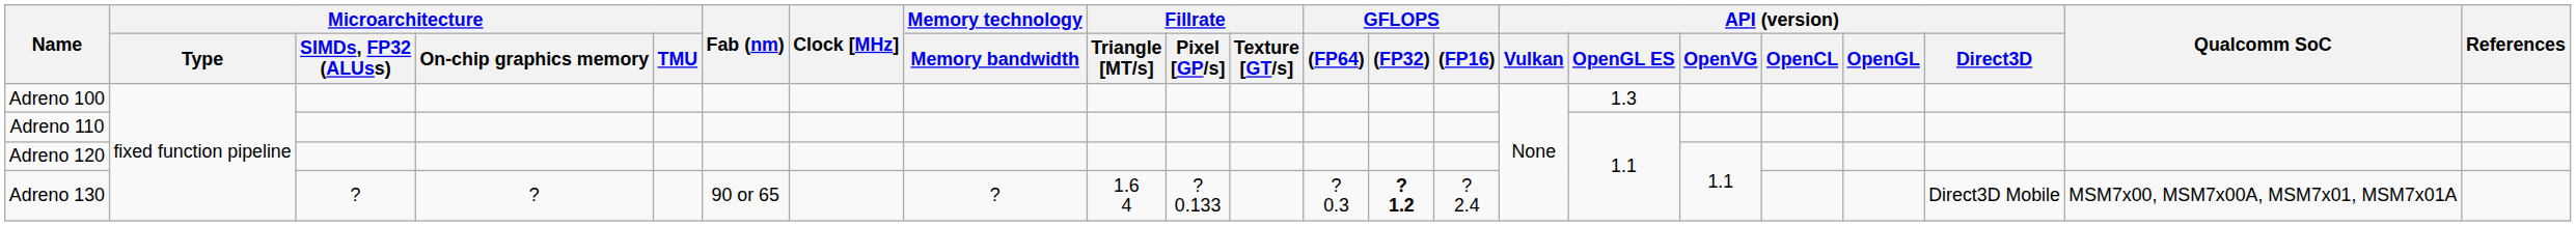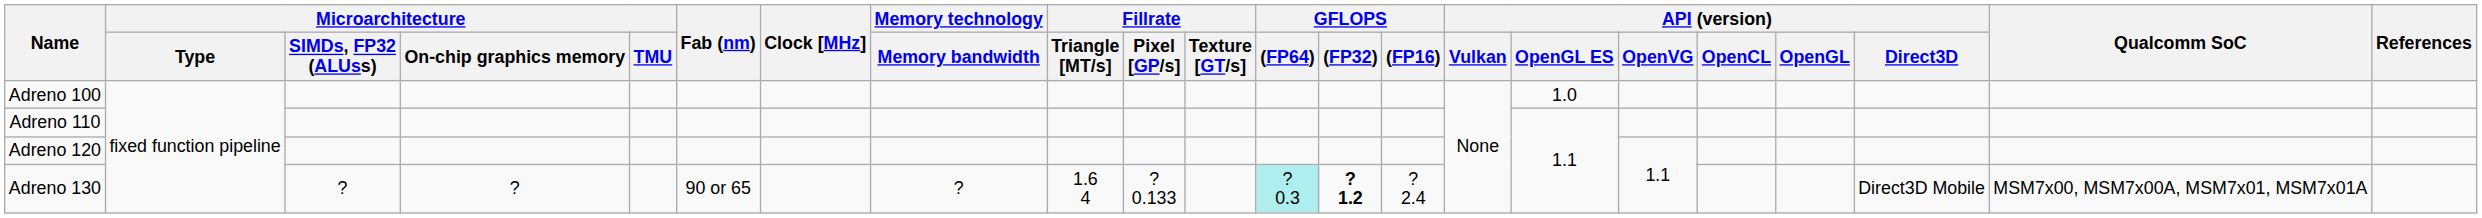Adreno 100 | API (version) / OpenGL ES: 1.3 -> 1.0
Adreno 130 | GFLOPS / (FP64): no background -> paleturquoise background
